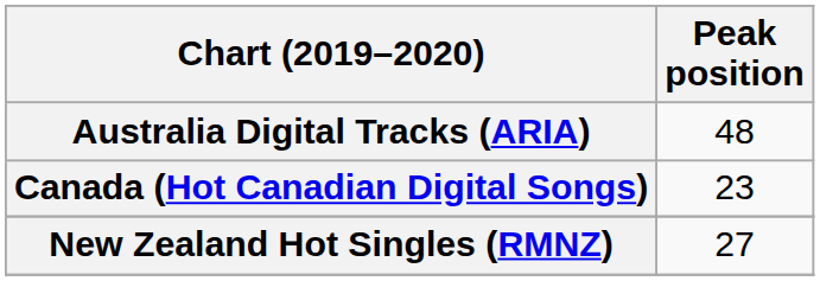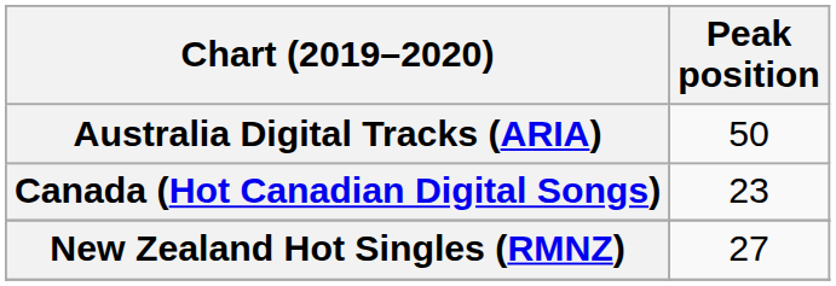Australia Digital Tracks (ARIA) | Peak position: 48 -> 50
